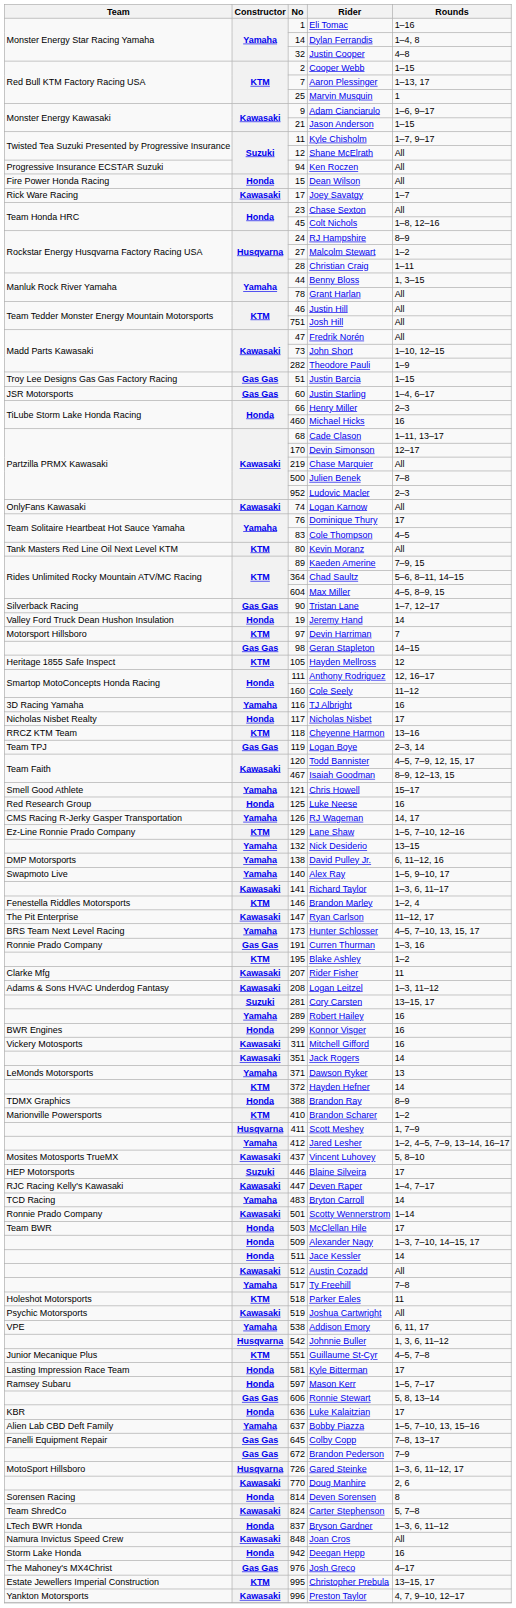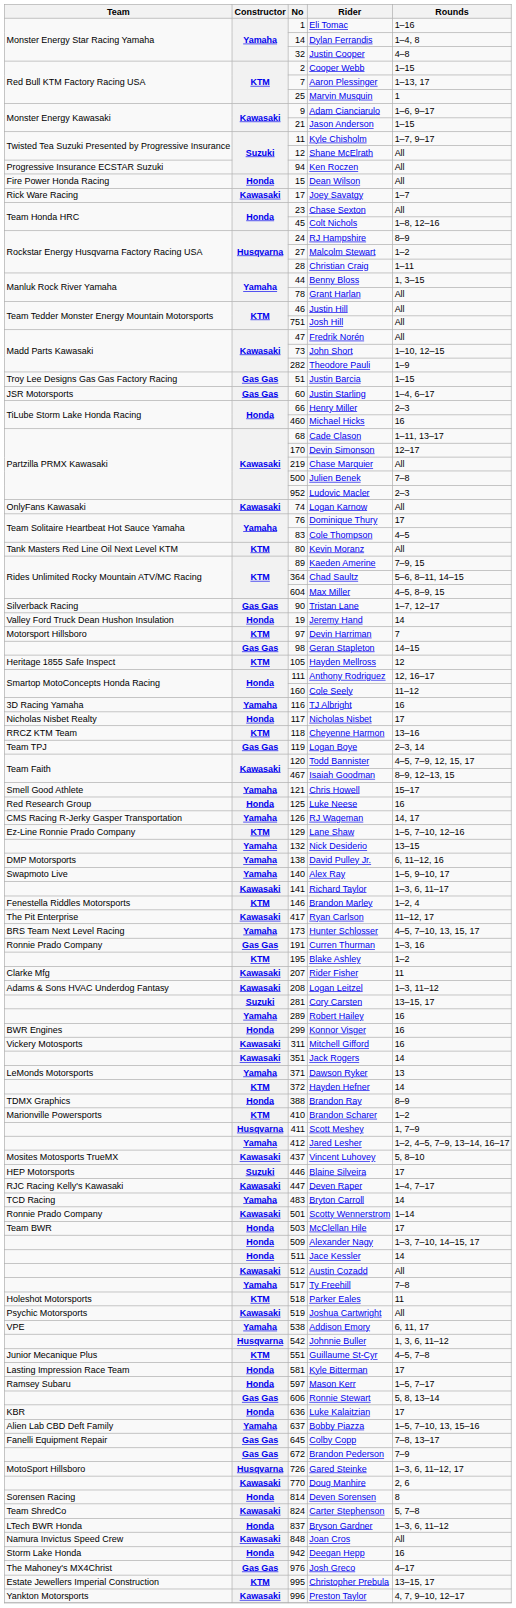Ryan Carlson | No: 147 -> 417
